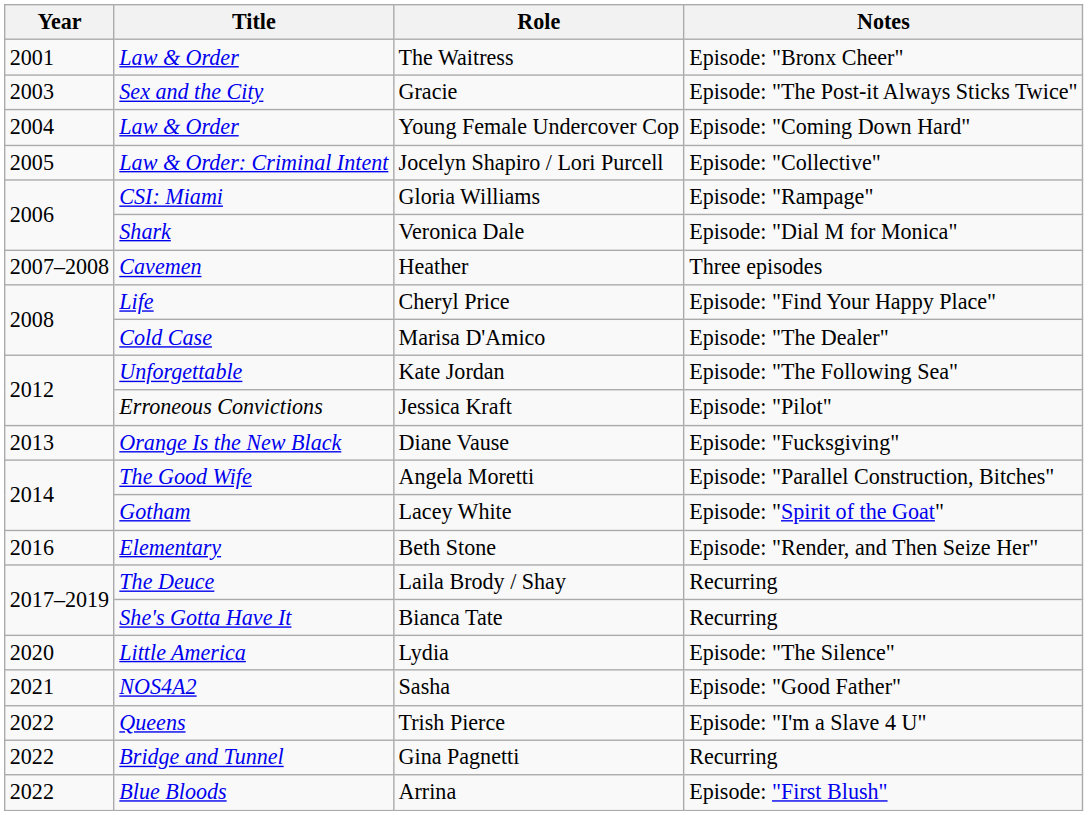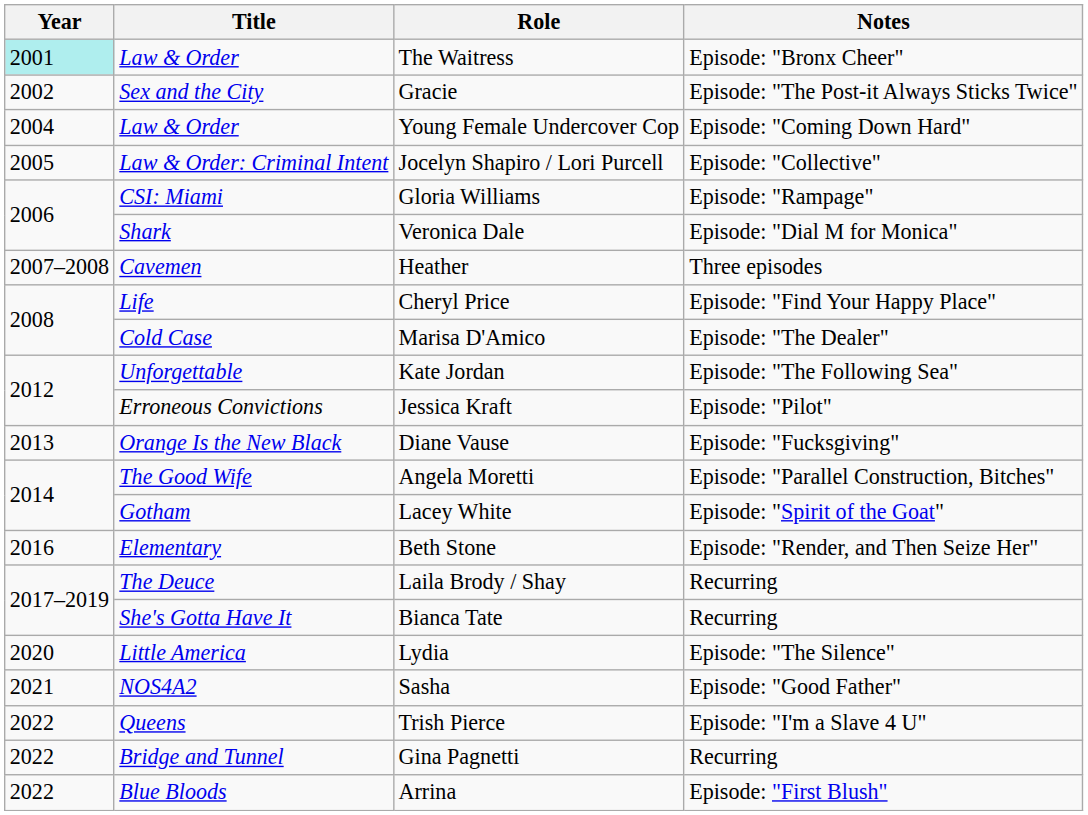The Waitress | Year: no background -> paleturquoise background
Gracie | Year: 2003 -> 2002
